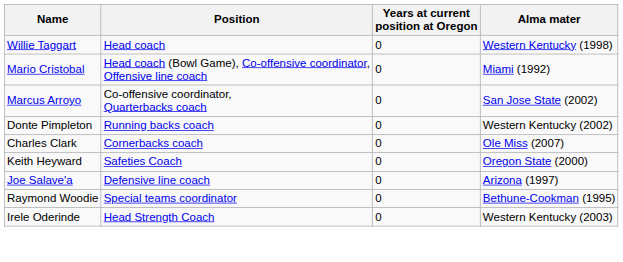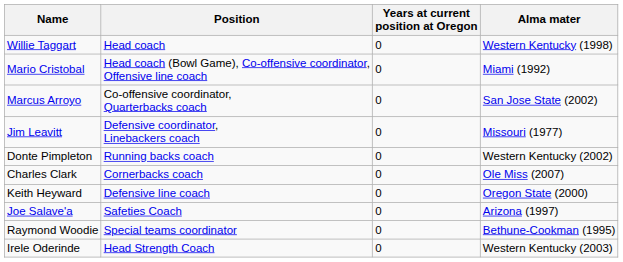+ row: Jim Leavitt | Defensive coordinator, Linebackers coach | 0 | Missouri (1977)
Keith Heyward | Position: Safeties Coach -> Defensive line coach
Joe Salave'a | Position: Defensive line coach -> Safeties Coach
